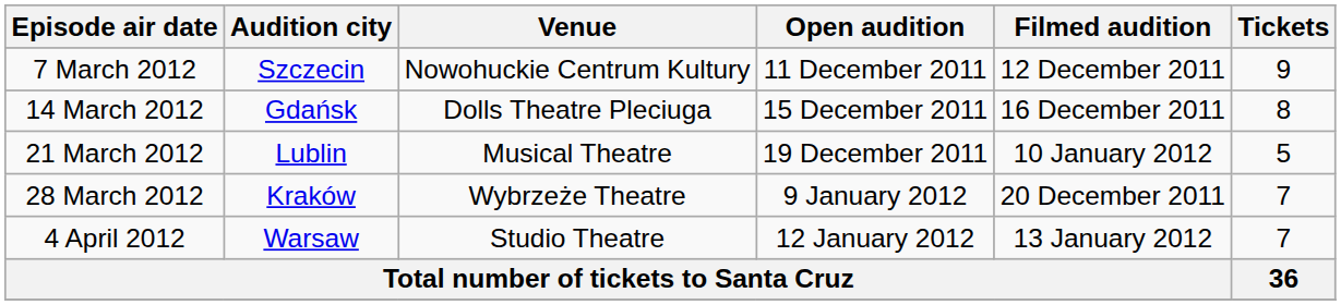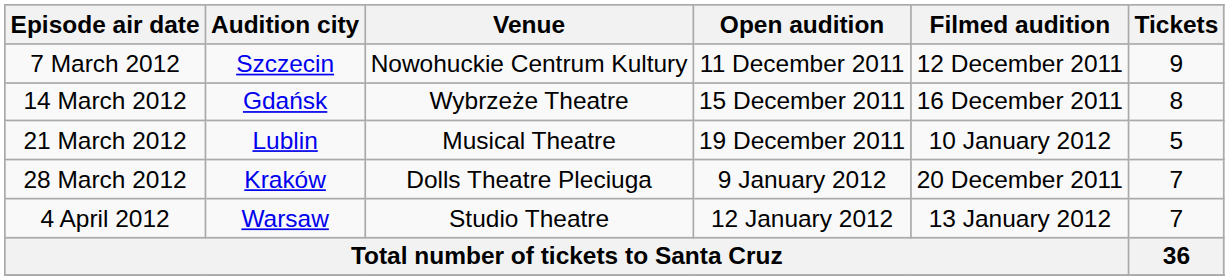14 March 2012 | Venue: Dolls Theatre Pleciuga -> Wybrzeże Theatre
28 March 2012 | Venue: Wybrzeże Theatre -> Dolls Theatre Pleciuga
